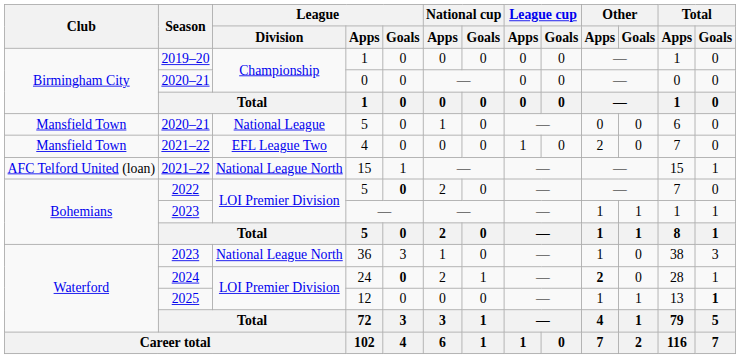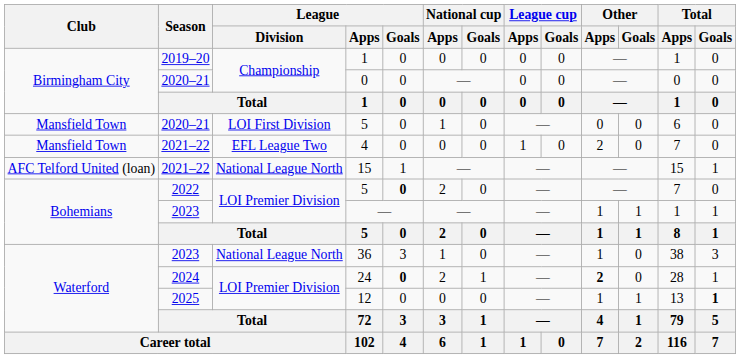2020–21 / 5 | League / Division: National League -> LOI First Division
